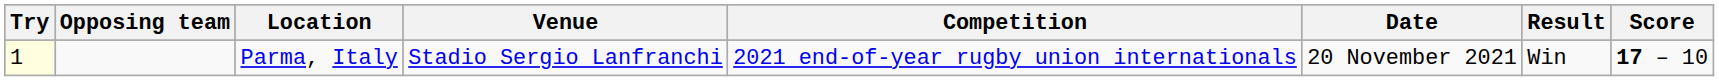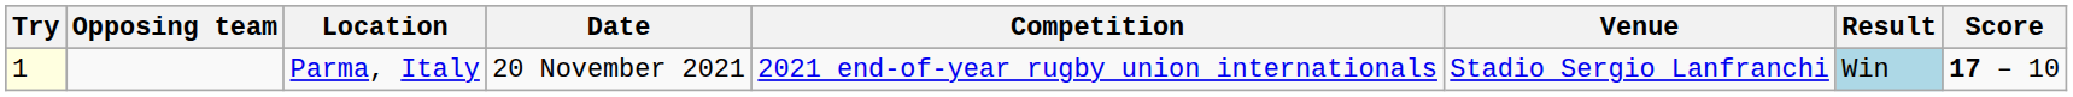columns swapped: Venue <-> Date
Parma, Italy | Result: no background -> lightblue background
